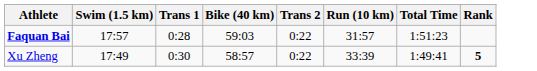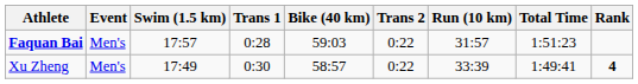+ column: Event | Men's | Men's
Xu Zheng | Rank: 5 -> 4
